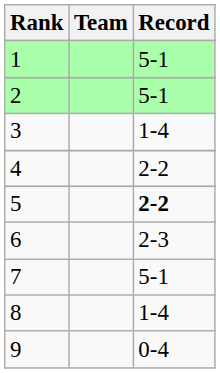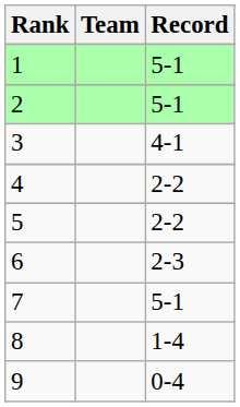3 | Record: 1-4 -> 4-1
5 | Record: bold -> normal
